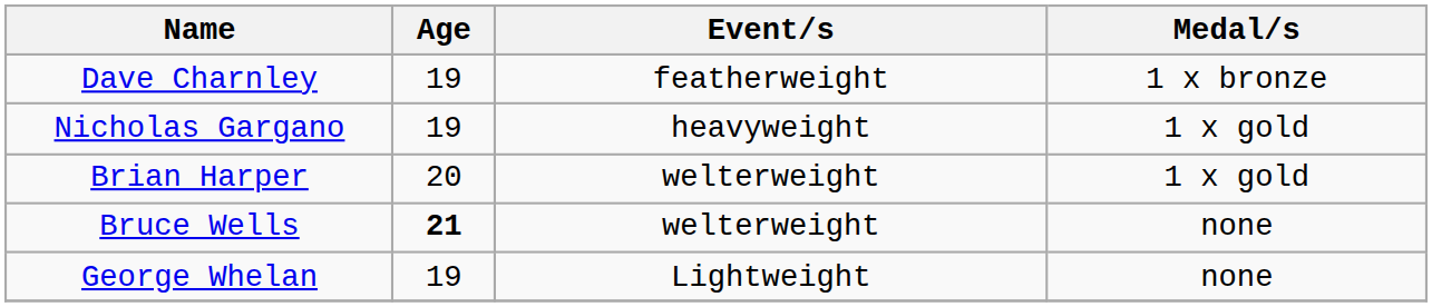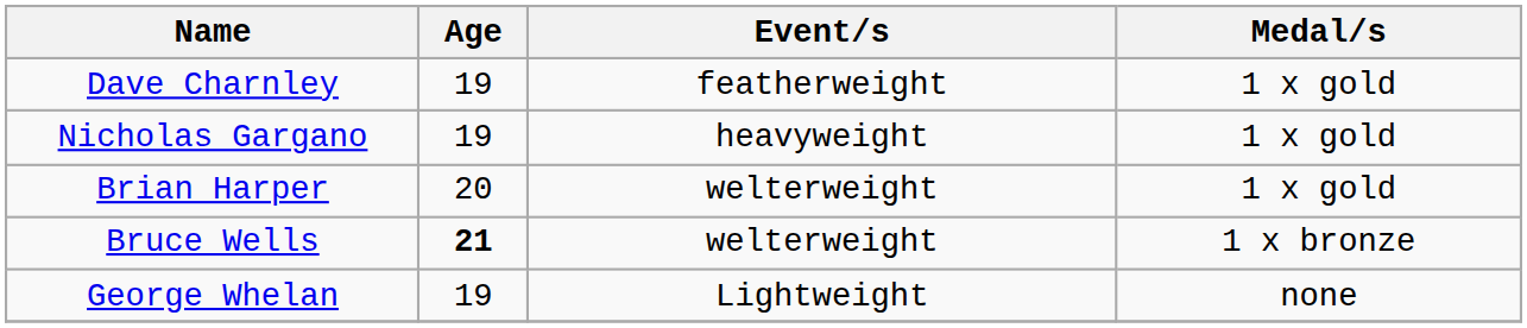Dave Charnley | Medal/s: 1 x bronze -> 1 x gold
Bruce Wells | Medal/s: none -> 1 x bronze
